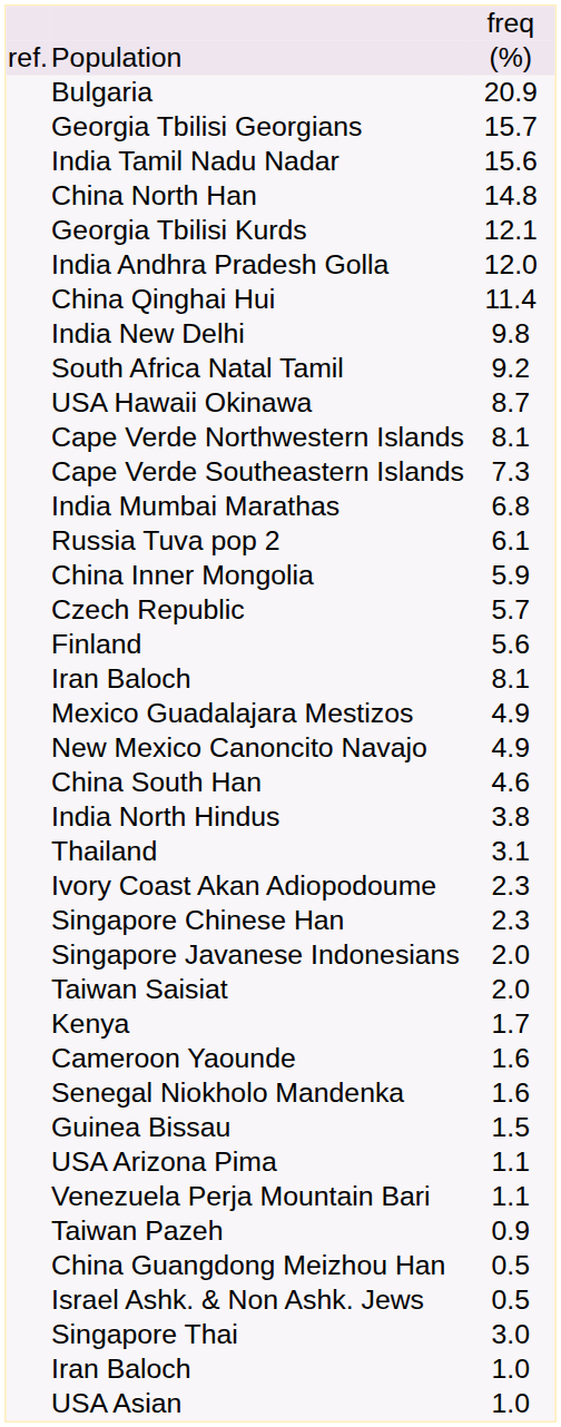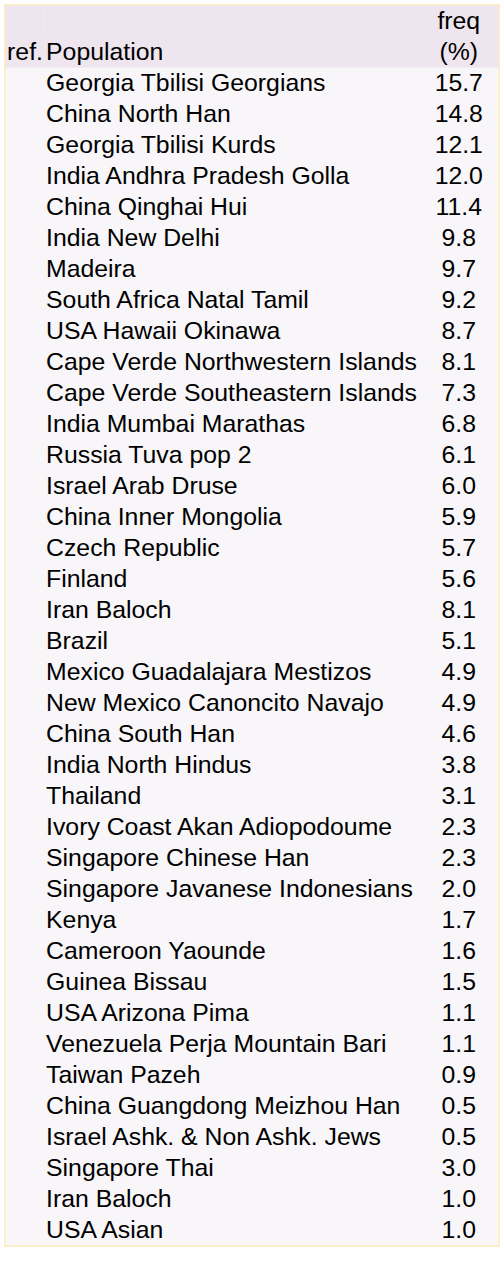- row: Bulgaria | 20.9
- row: India Tamil Nadu Nadar | 15.6
+ row: Madeira | 9.7
+ row: Israel Arab Druse | 6.0
+ row: Brazil | 5.1
- row: Taiwan Saisiat | 2.0
- row: Senegal Niokholo Mandenka | 1.6
